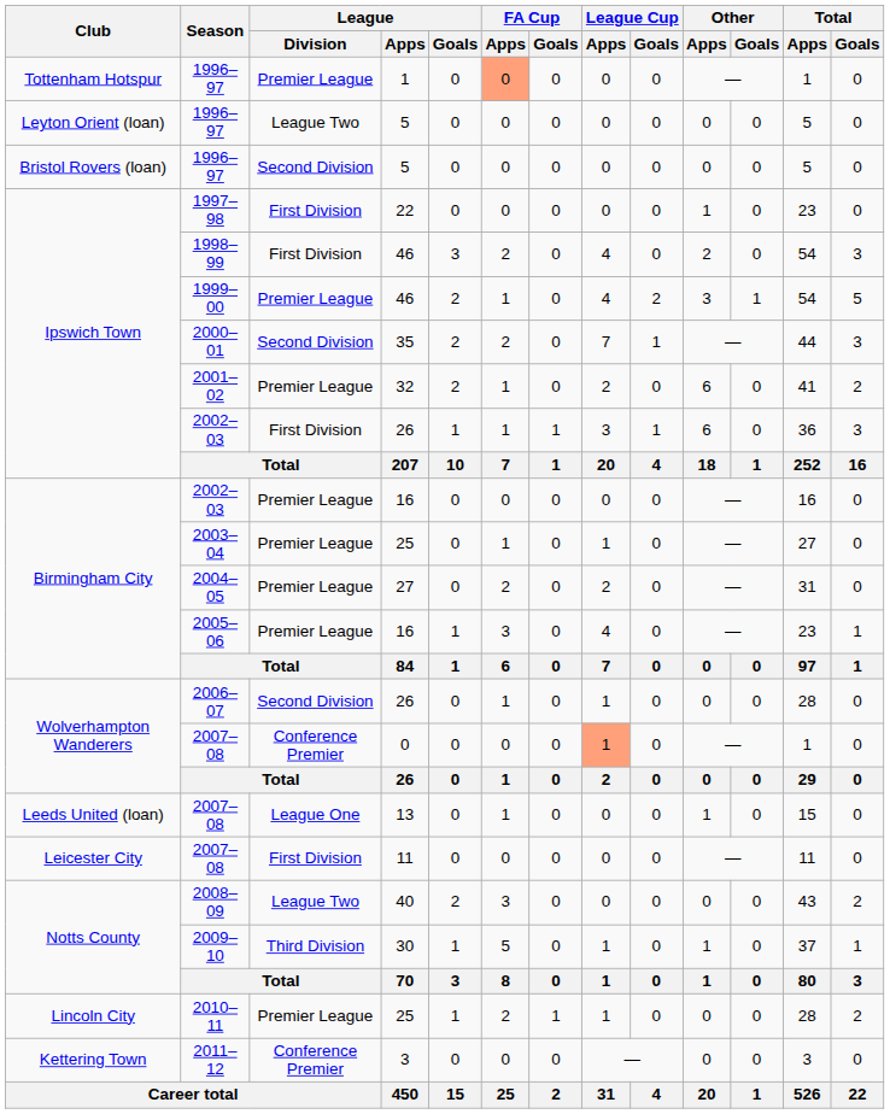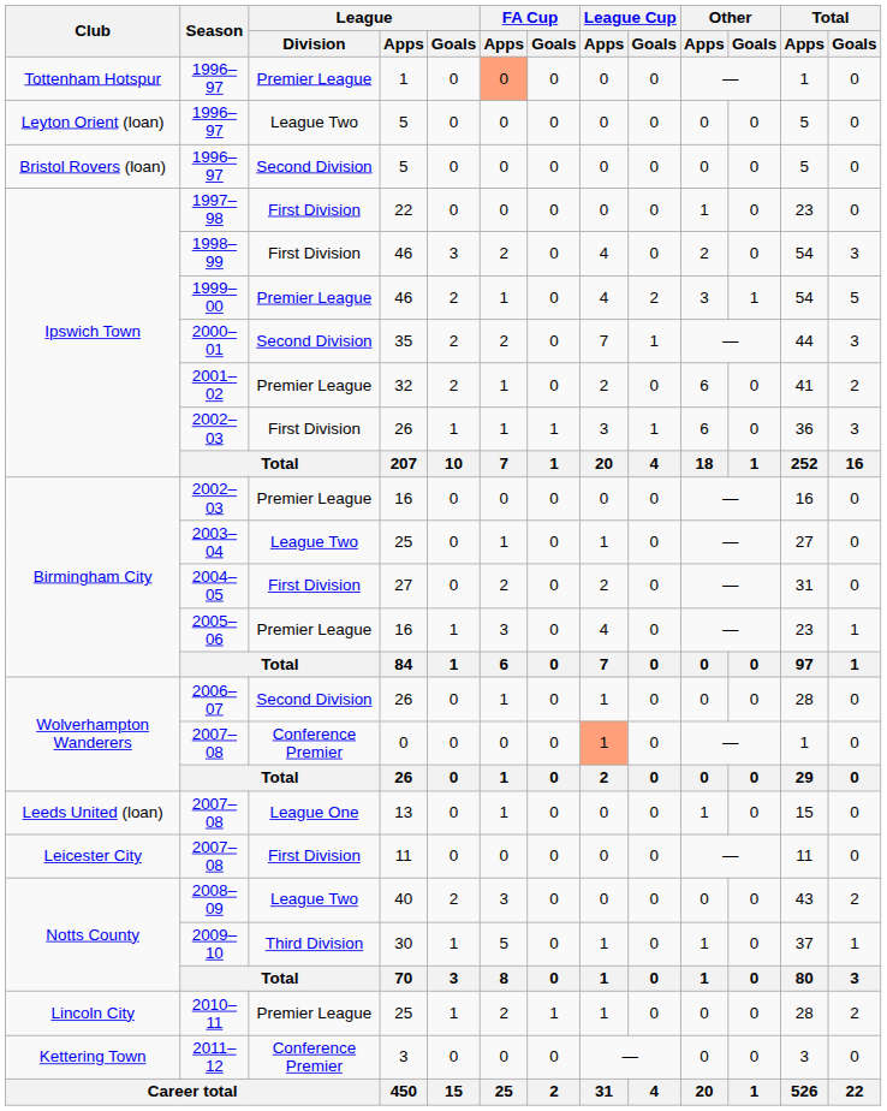2003–04 | League / Division: Premier League -> League Two
2004–05 | League / Division: Premier League -> First Division
